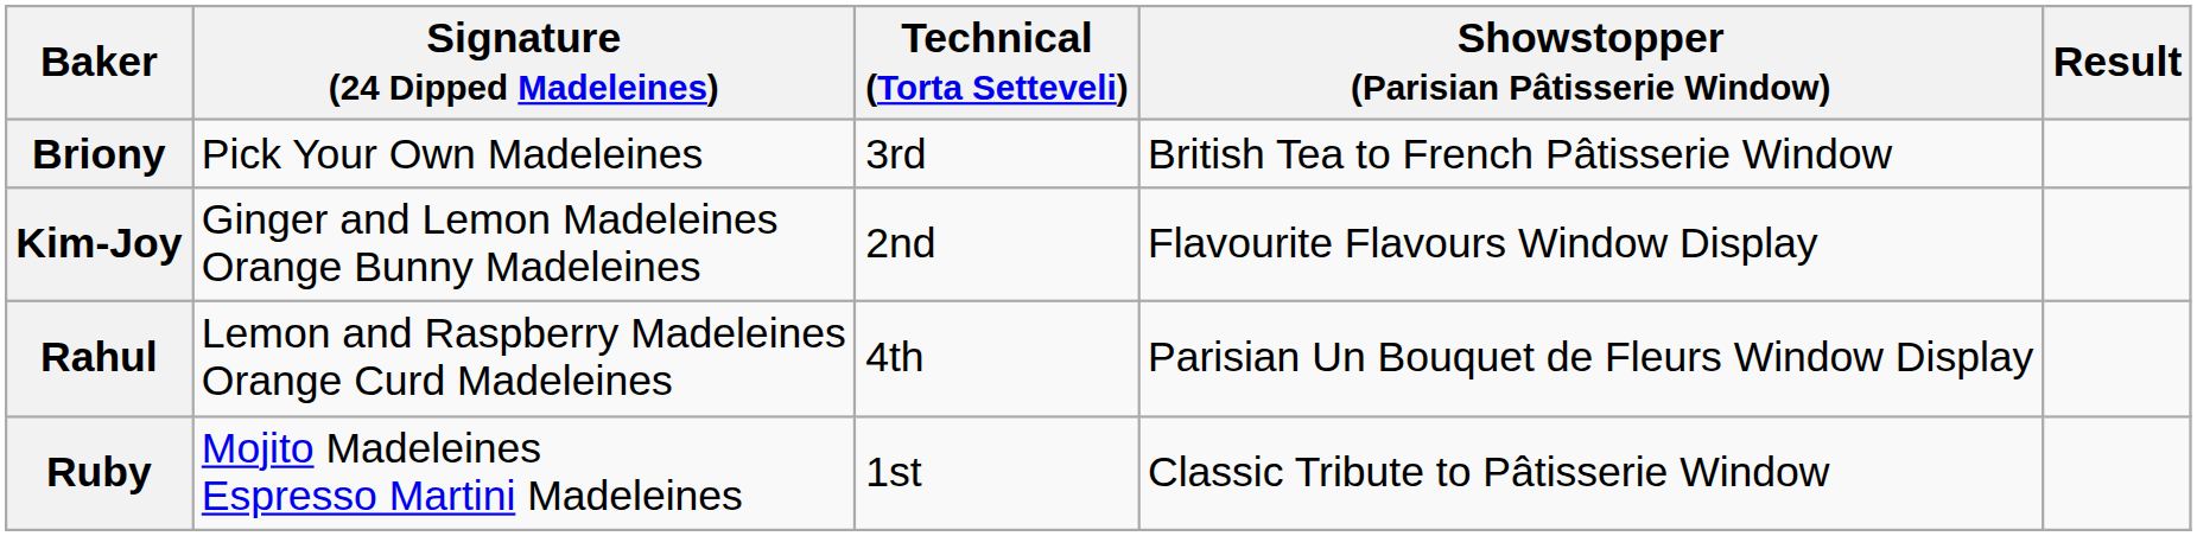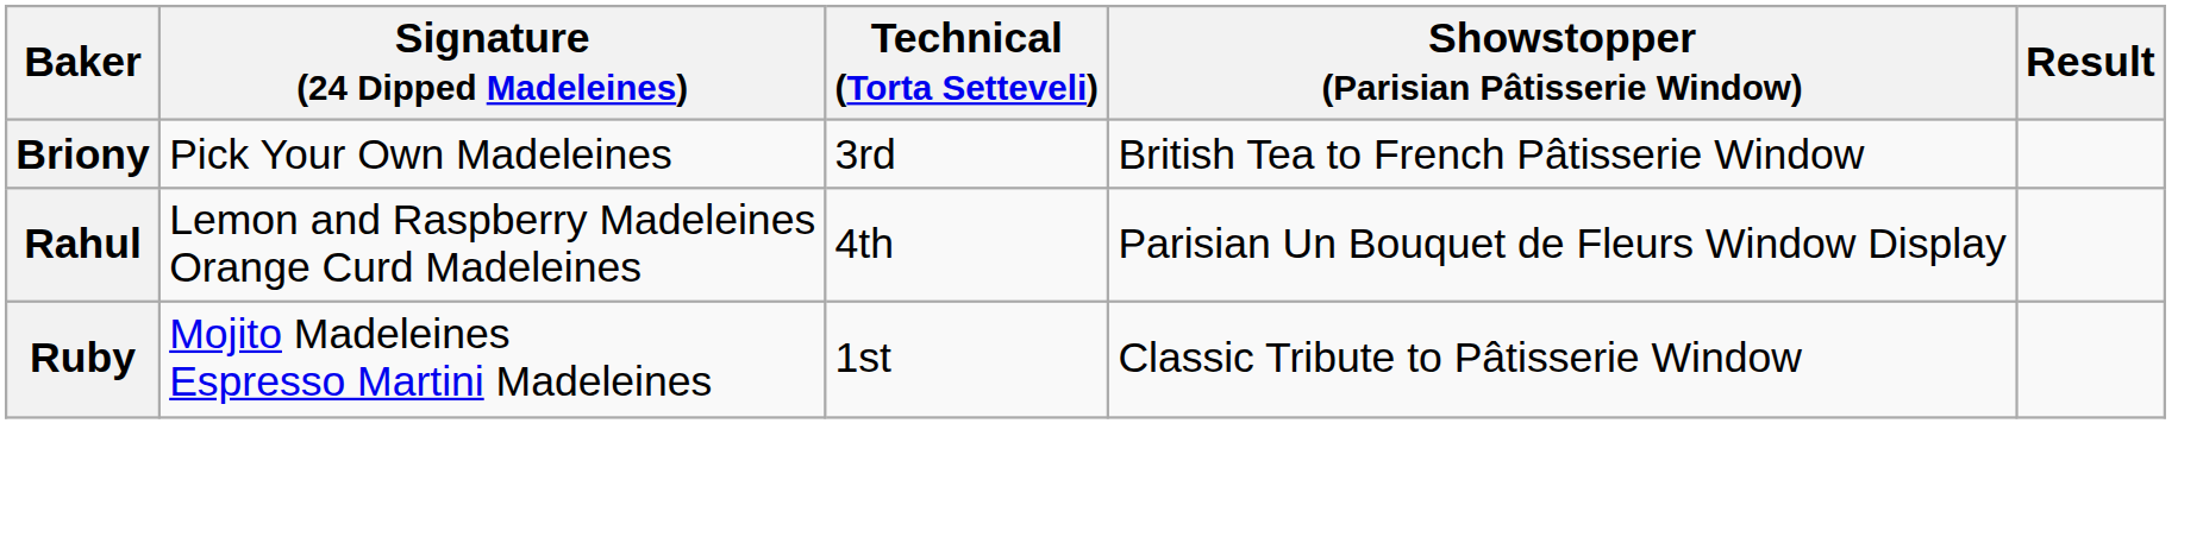- row: Kim-Joy | Ginger and Lemon Madeleines Orange Bunny Madeleines | 2nd | Flavourite Flavours Window Display
